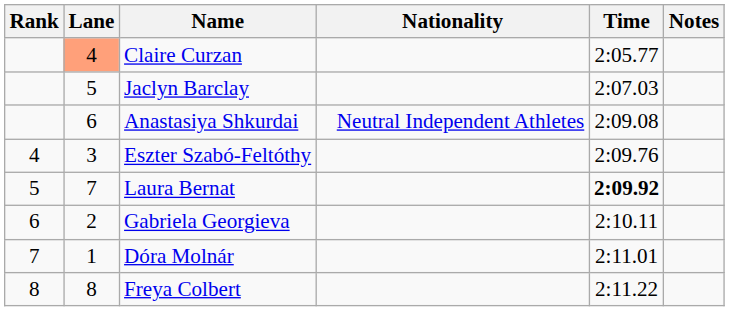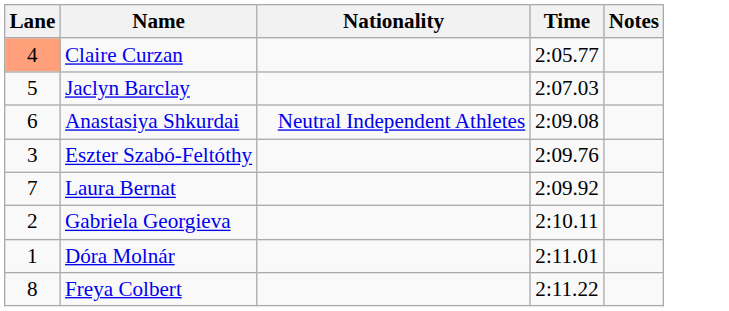- column: Rank | 4 | 5 | 6 | 7 | 8
Laura Bernat | Time: bold -> normal
